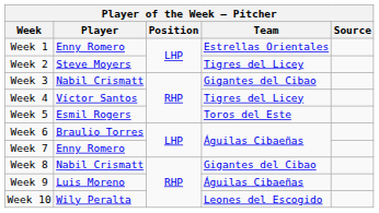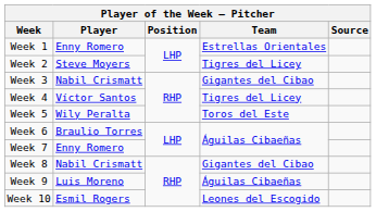Week 5 | Player: Esmil Rogers -> Wily Peralta
Week 10 | Player: Wily Peralta -> Esmil Rogers
